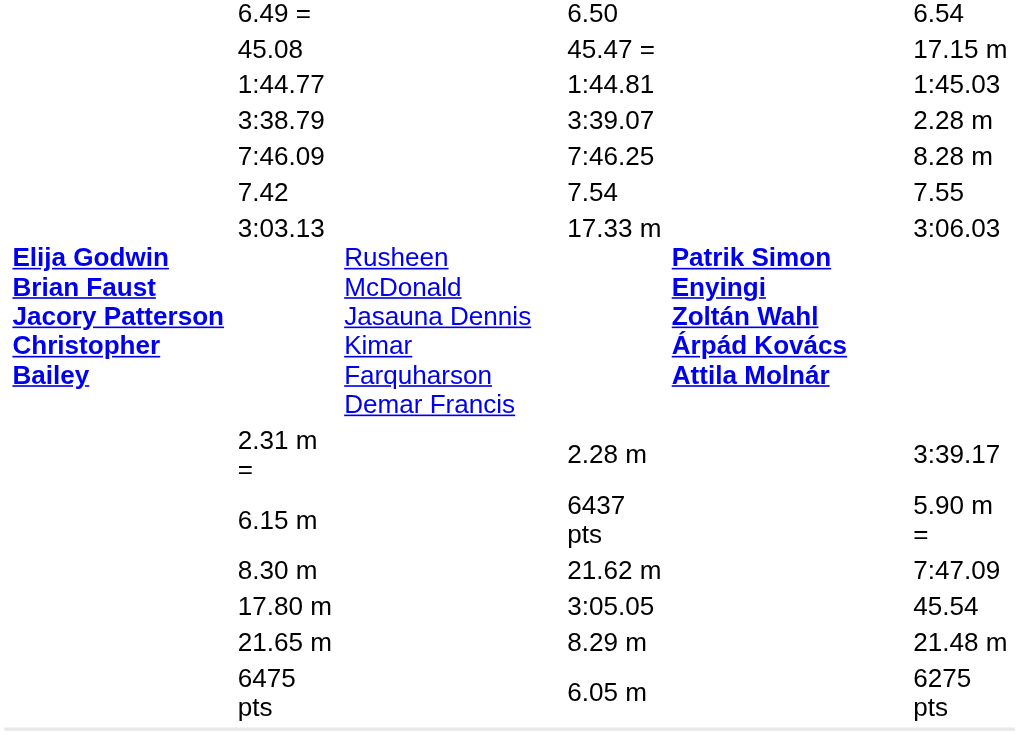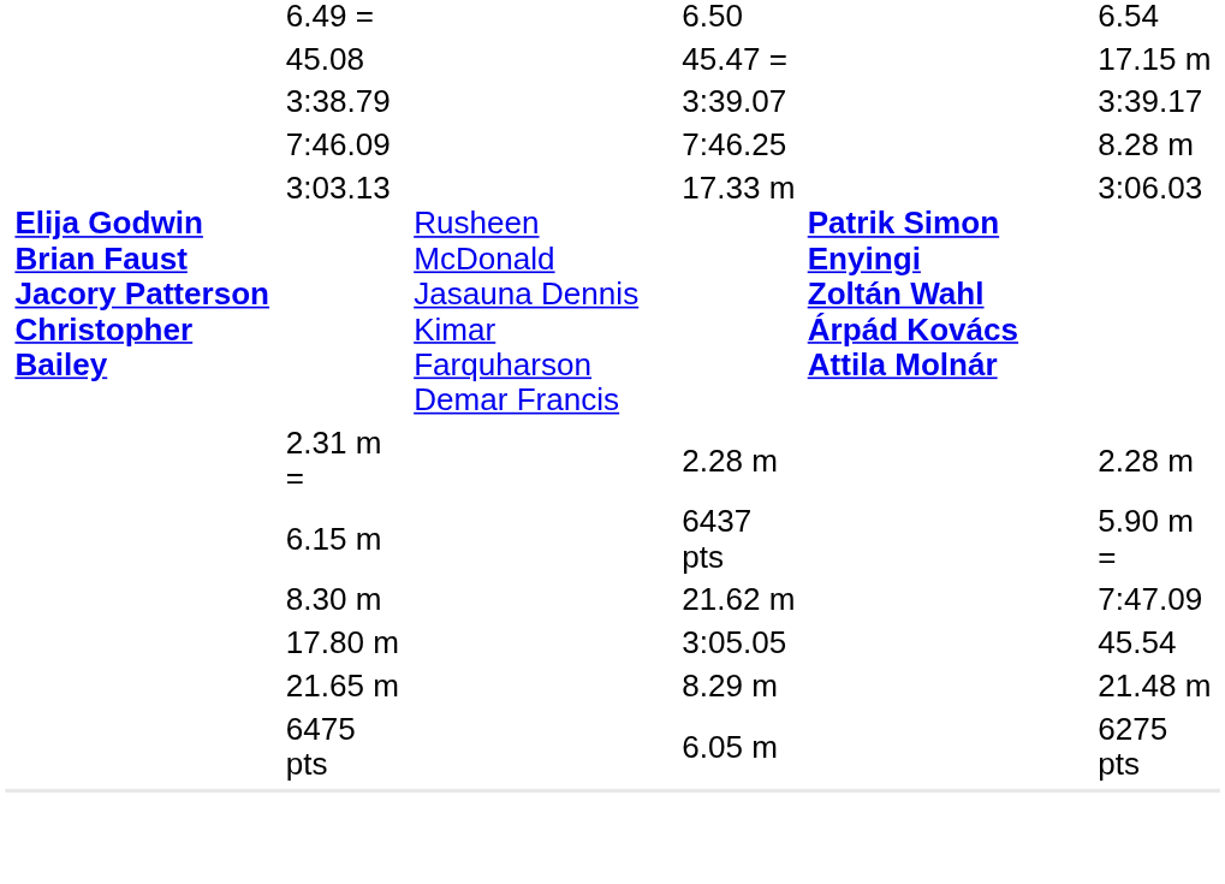- row: 1:44.77 | 1:44.81 | 1:45.03
3:38.79 | column 7: 2.28 m -> 3:39.17
- row: 7.42 | 7.54 | 7.55
2.31 m = | column 7: 3:39.17 -> 2.28 m
